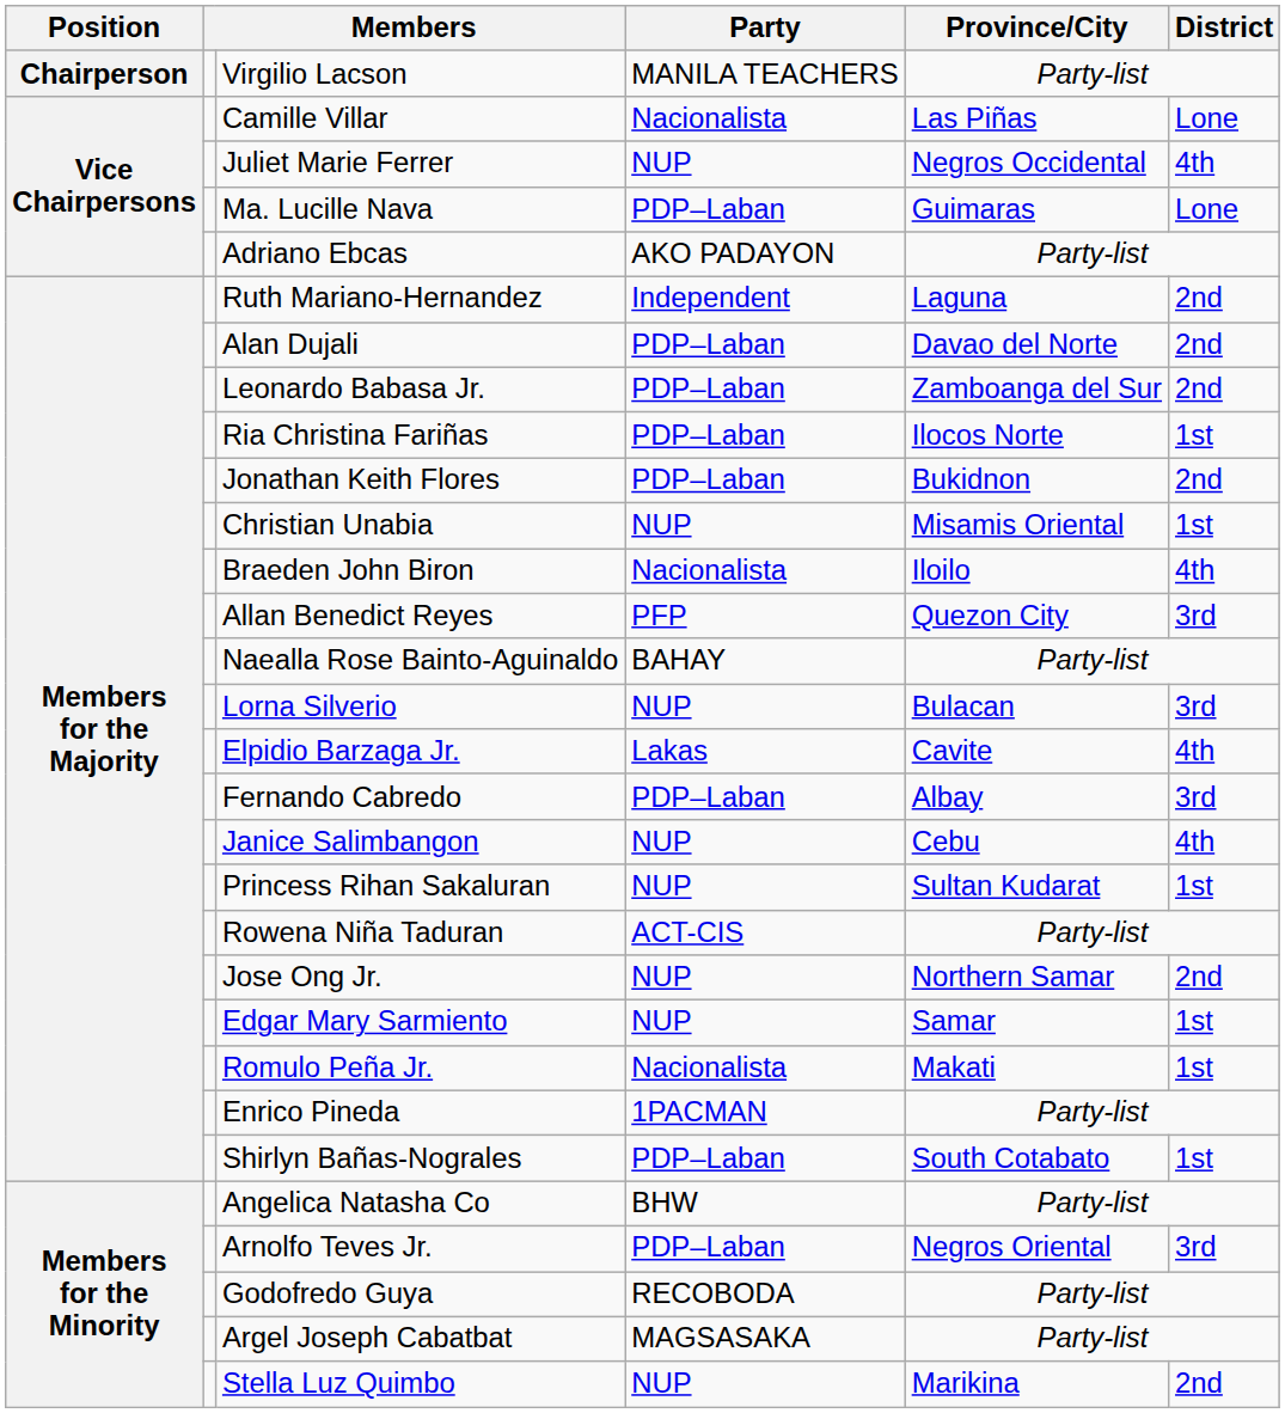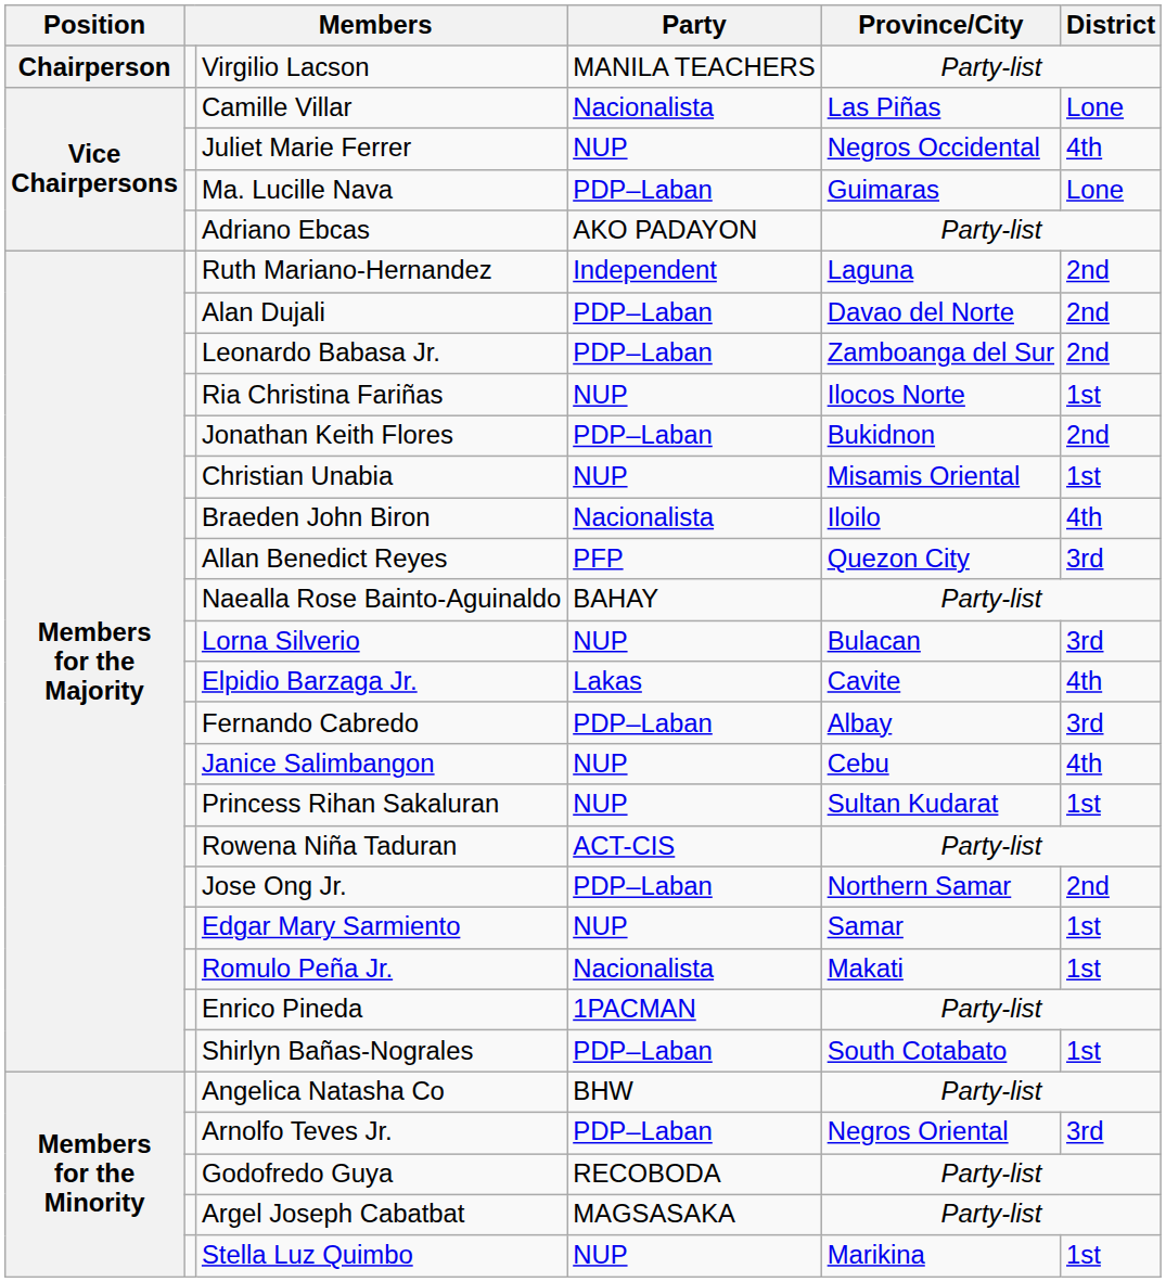Ria Christina Fariñas | Party: PDP–Laban -> NUP
Jose Ong Jr. | Party: NUP -> PDP–Laban
Stella Luz Quimbo | District: 2nd -> 1st
